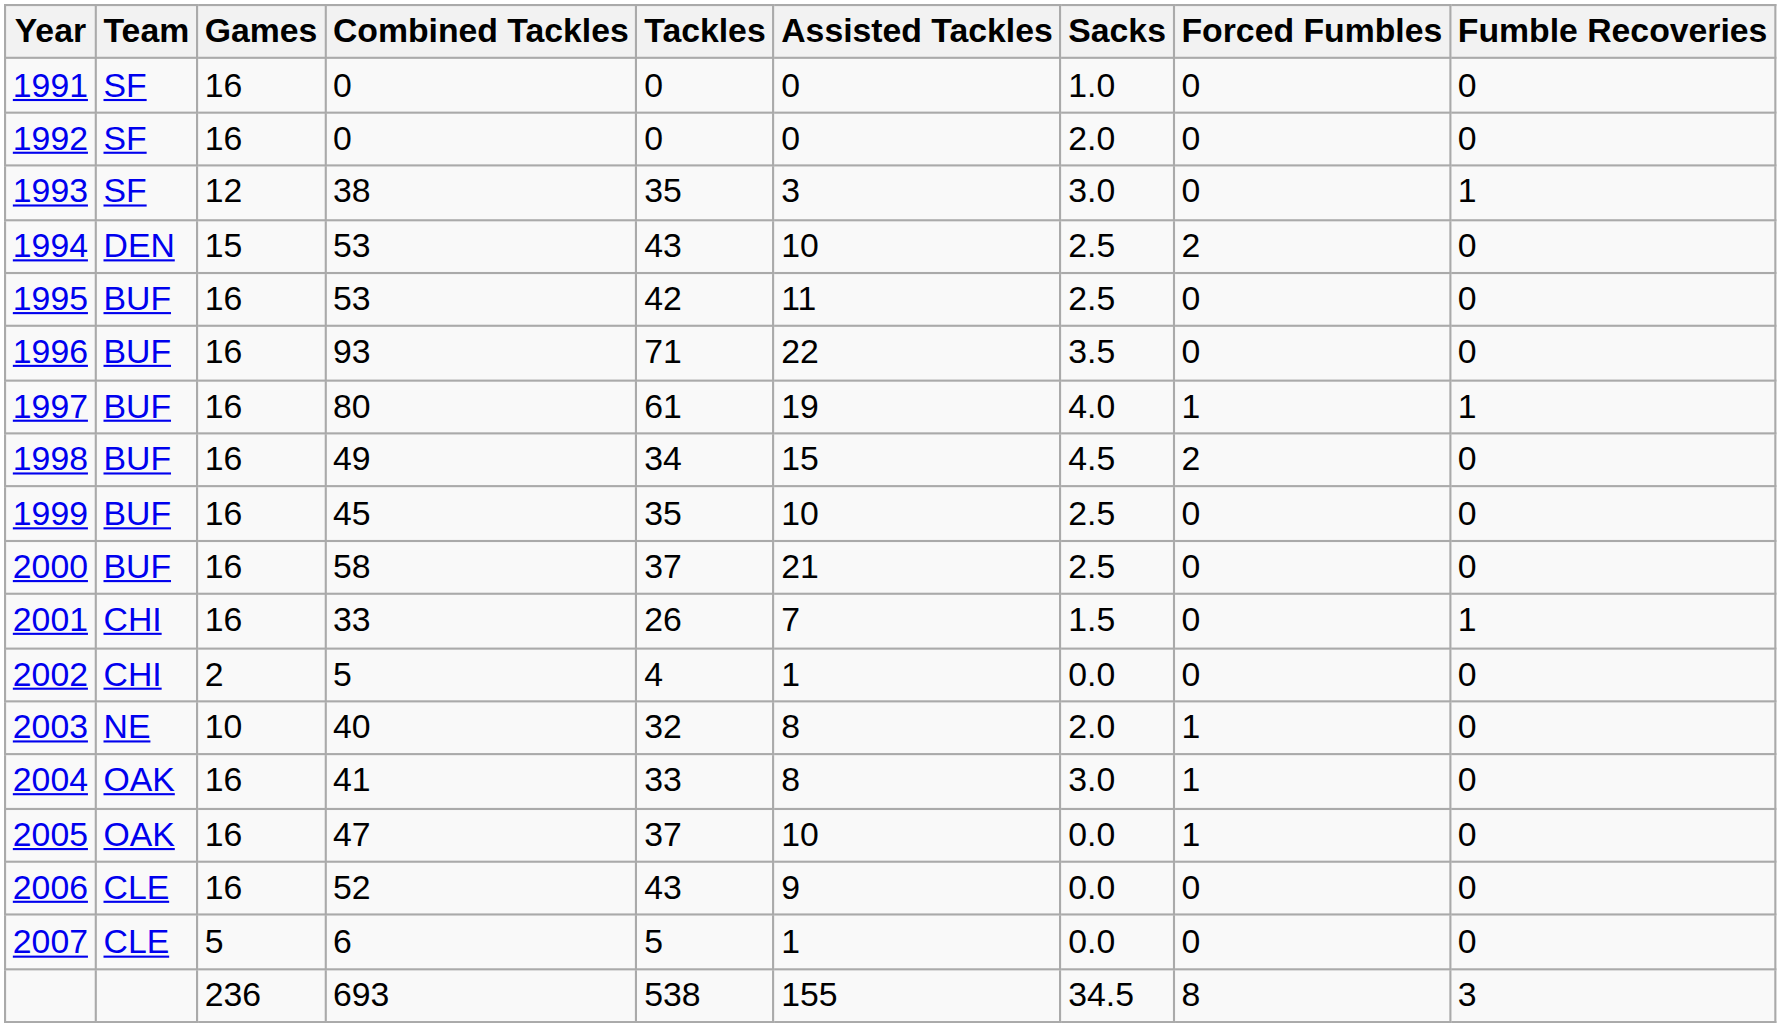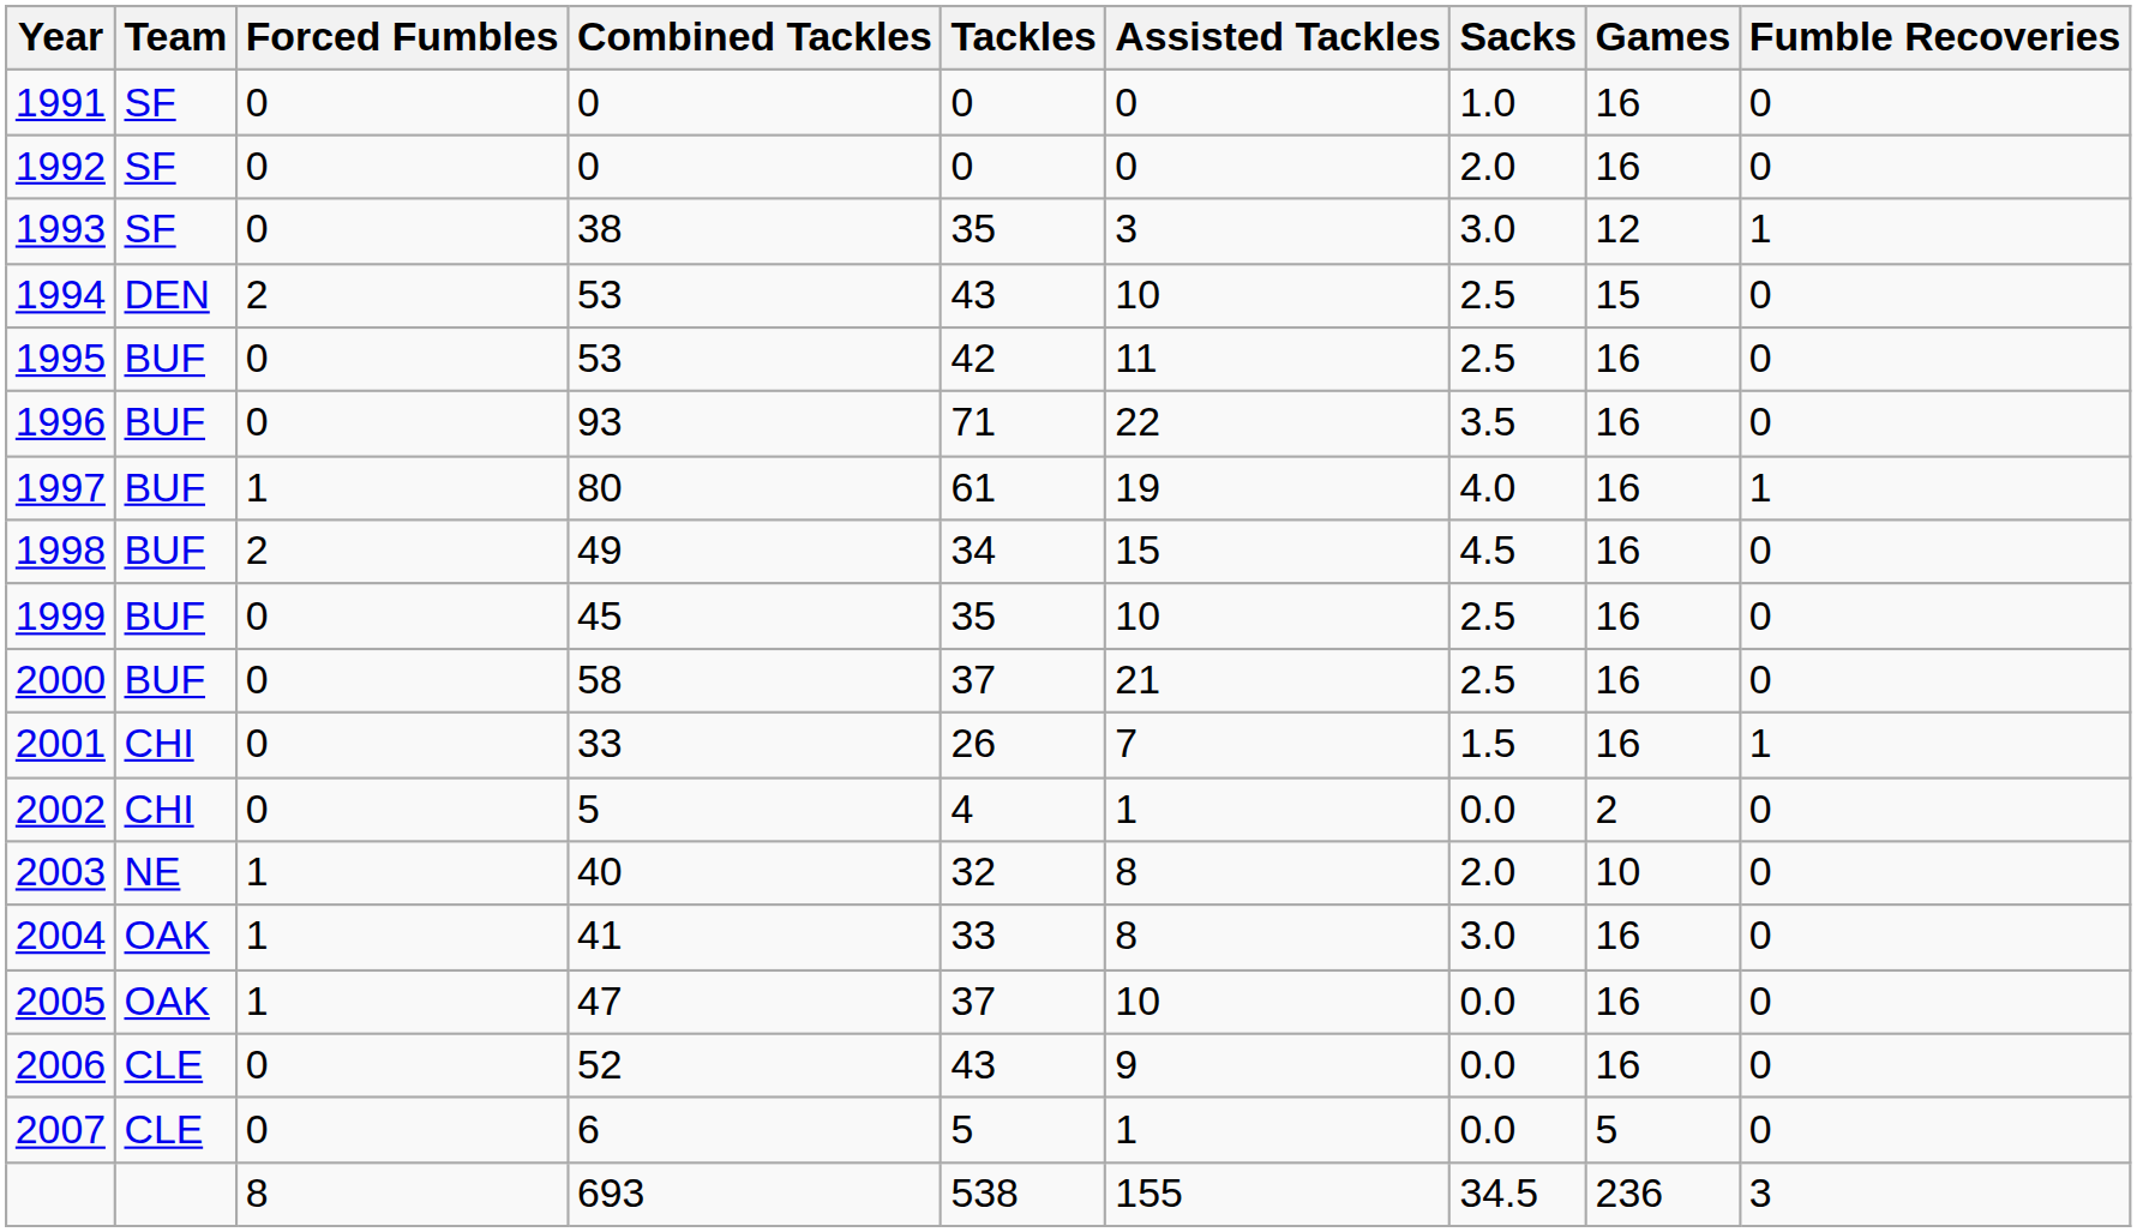columns swapped: Games <-> Forced Fumbles
